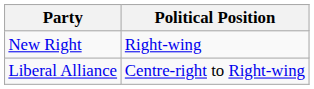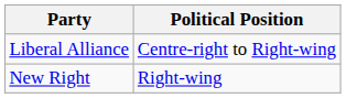rows swapped: New Right <-> Liberal Alliance
